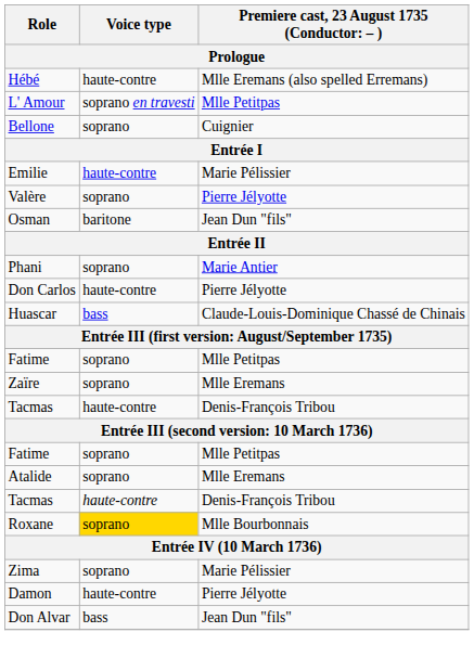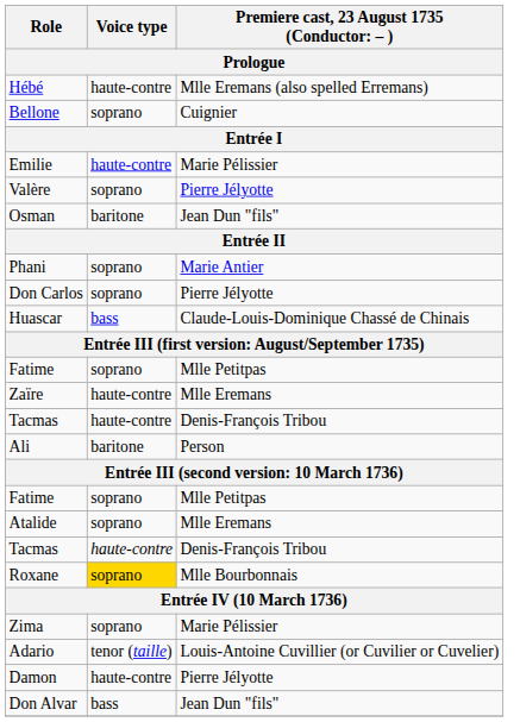- row: L' Amour | soprano en travesti | Mlle Petitpas
Don Carlos | Voice type: haute-contre -> soprano
Zaïre | Voice type: soprano -> haute-contre
+ row: Ali | baritone | Person
+ row: Adario | tenor (taille) | Louis-Antoine Cuvillier (or Cuvilier or Cuvelier)
